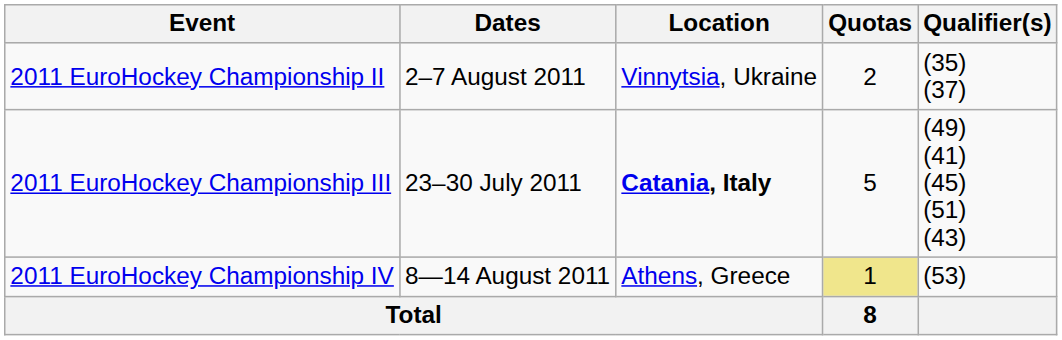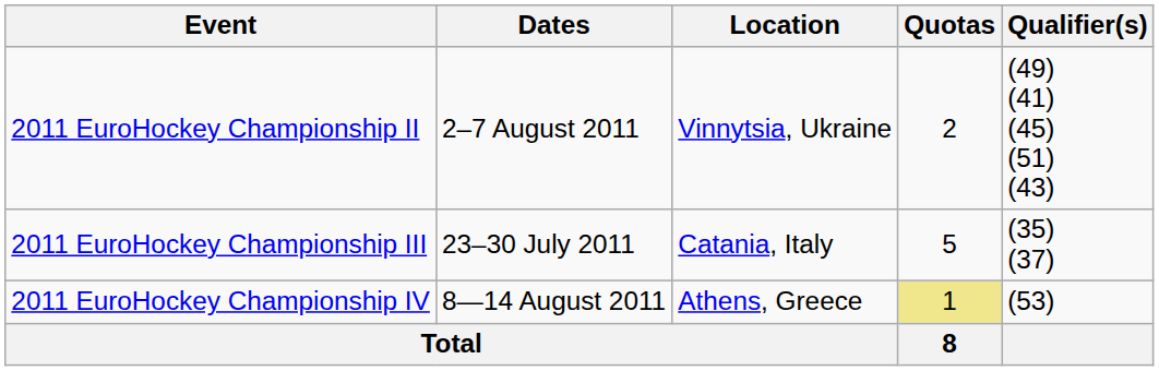2011 EuroHockey Championship II | Qualifier(s): (35) (37) -> (49) (41) (45) (51) (43)
2011 EuroHockey Championship III | Location: bold -> normal
2011 EuroHockey Championship III | Qualifier(s): (49) (41) (45) (51) (43) -> (35) (37)
